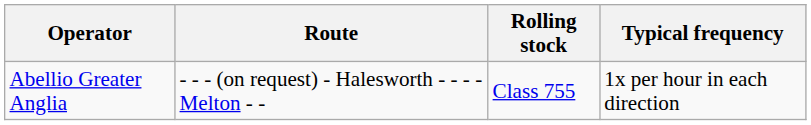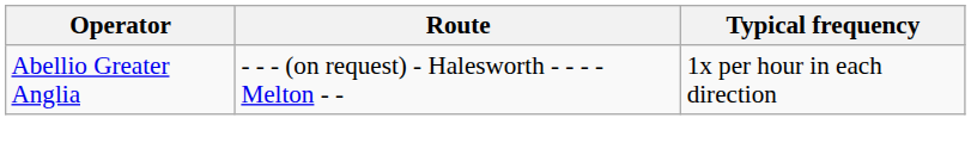- column: Rolling stock | Class 755
